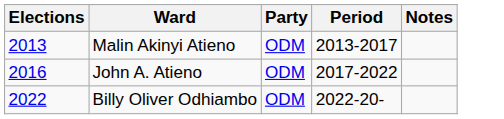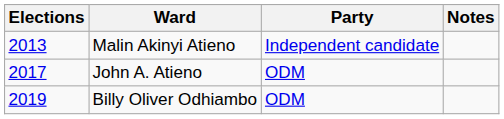- column: Period | 2013-2017 | 2017-2022 | 2022-20-
Malin Akinyi Atieno | Party: ODM -> Independent candidate
John A. Atieno | Elections: 2016 -> 2017
Billy Oliver Odhiambo | Elections: 2022 -> 2019
